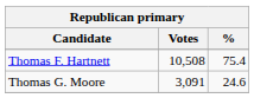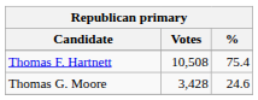Thomas G. Moore | Votes: 3,091 -> 3,428
